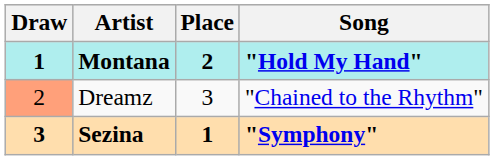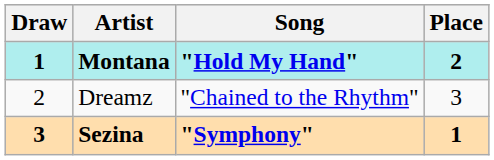columns swapped: Song <-> Place
Dreamz | Draw: lightsalmon background -> no background
